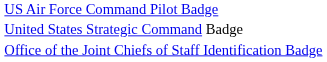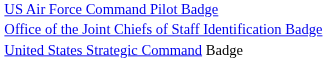rows swapped: Office of the Joint Chiefs of Staff Identification Badge <-> United States Strategic Command Badge
